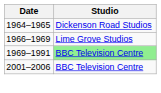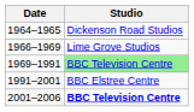+ row: 1991–2001 | BBC Elstree Centre
2001–2006 | Studio: normal -> bold
